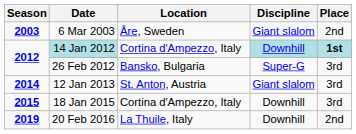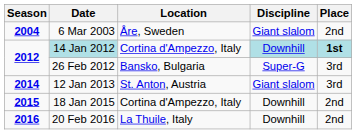6 Mar 2003 | Season: 2003 -> 2004
18 Jan 2015 | Place: 3rd -> 2nd
20 Feb 2016 | Season: 2019 -> 2016
